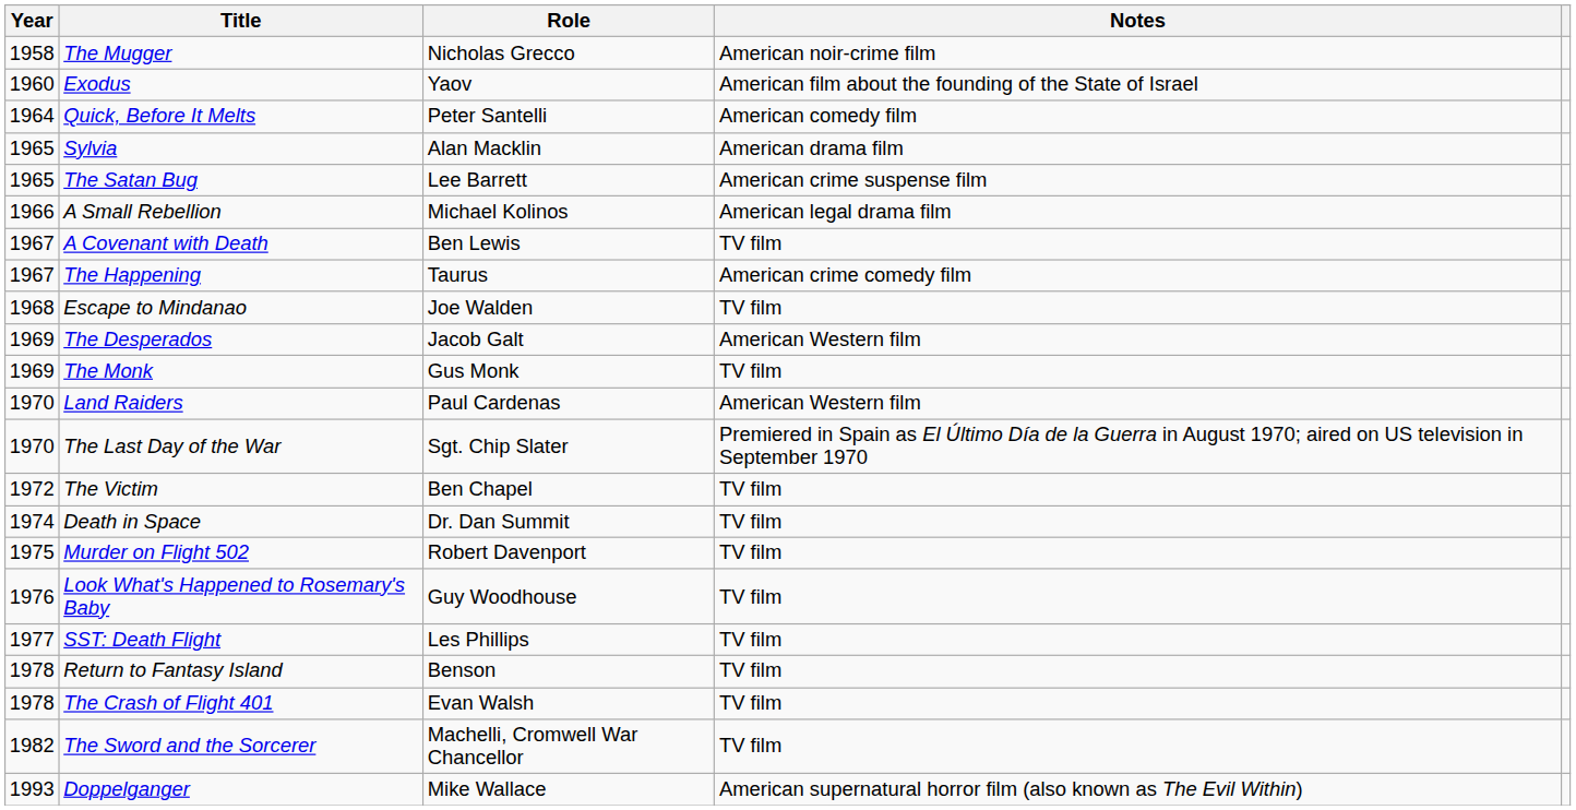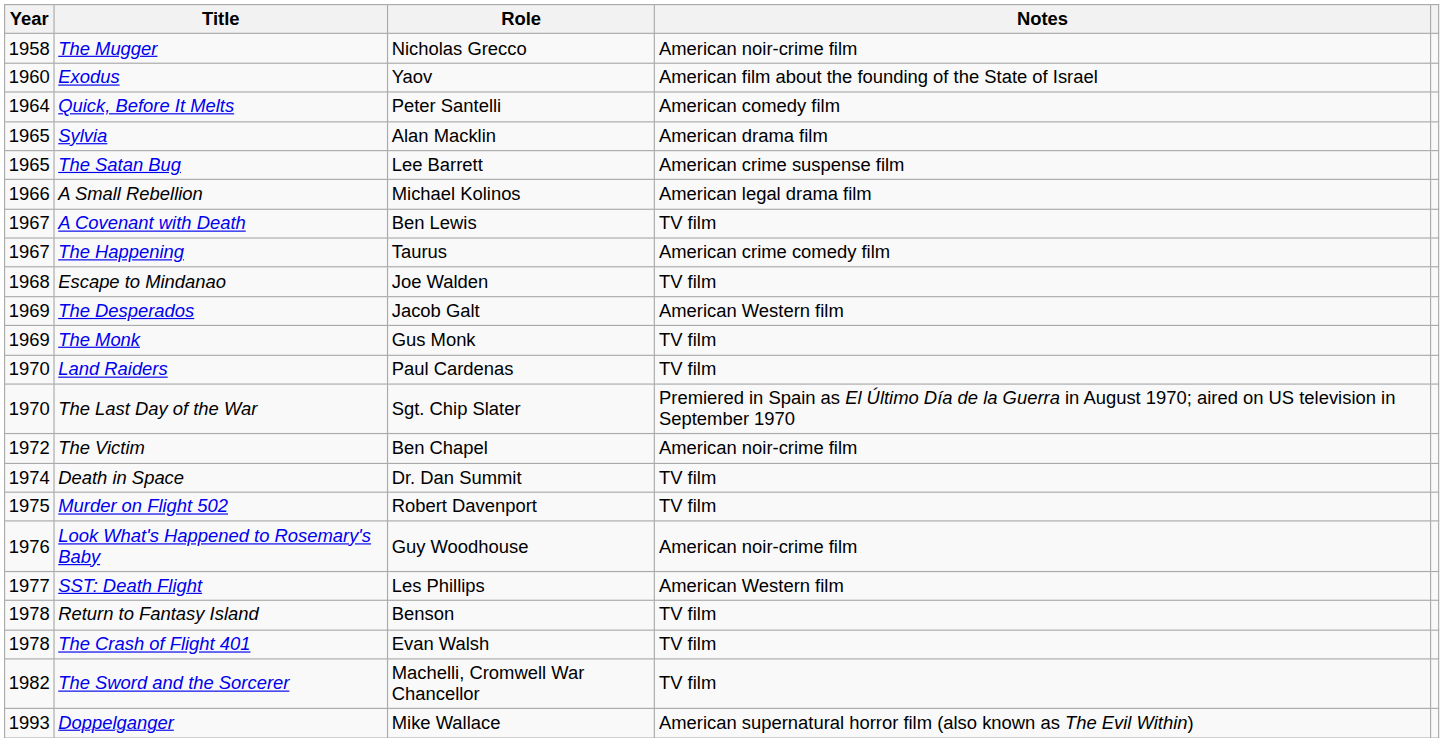Land Raiders | Notes: American Western film -> TV film
The Victim | Notes: TV film -> American noir-crime film
Look What's Happened to Rosemary's Baby | Notes: TV film -> American noir-crime film
SST: Death Flight | Notes: TV film -> American Western film
